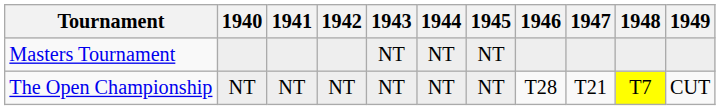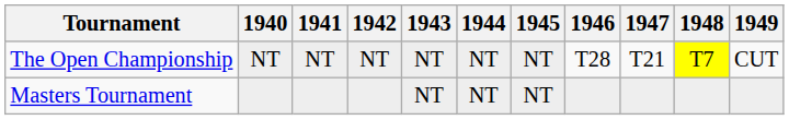rows swapped: Masters Tournament <-> The Open Championship
